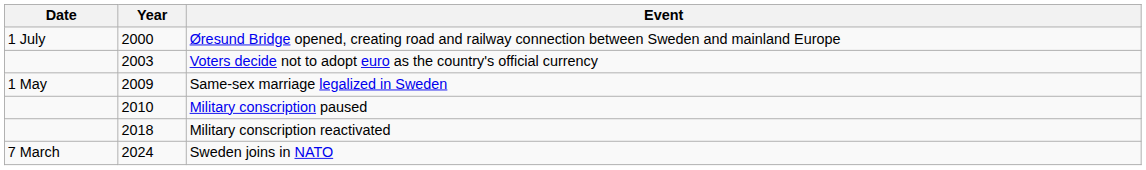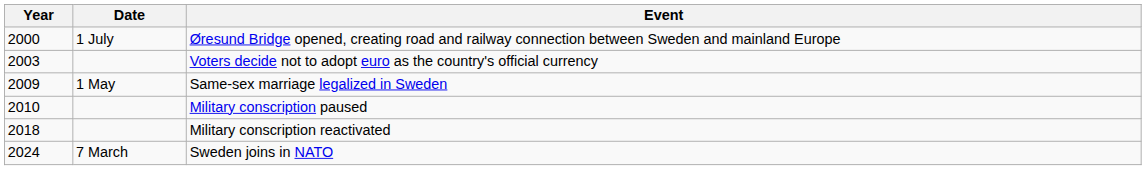columns swapped: Year <-> Date
